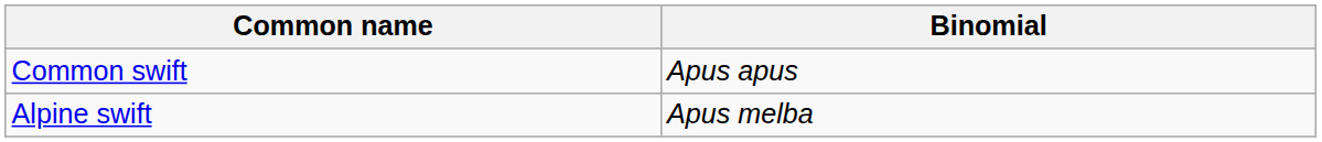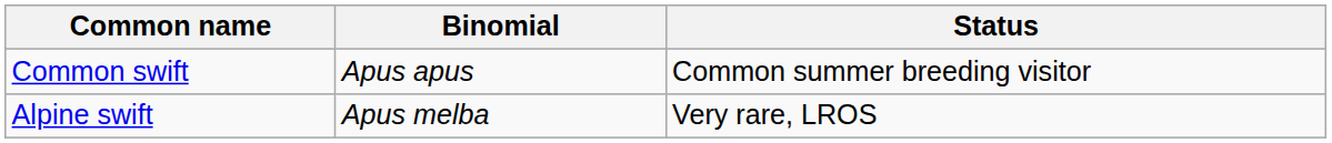+ column: Status | Common summer breeding visitor | Very rare, LROS
